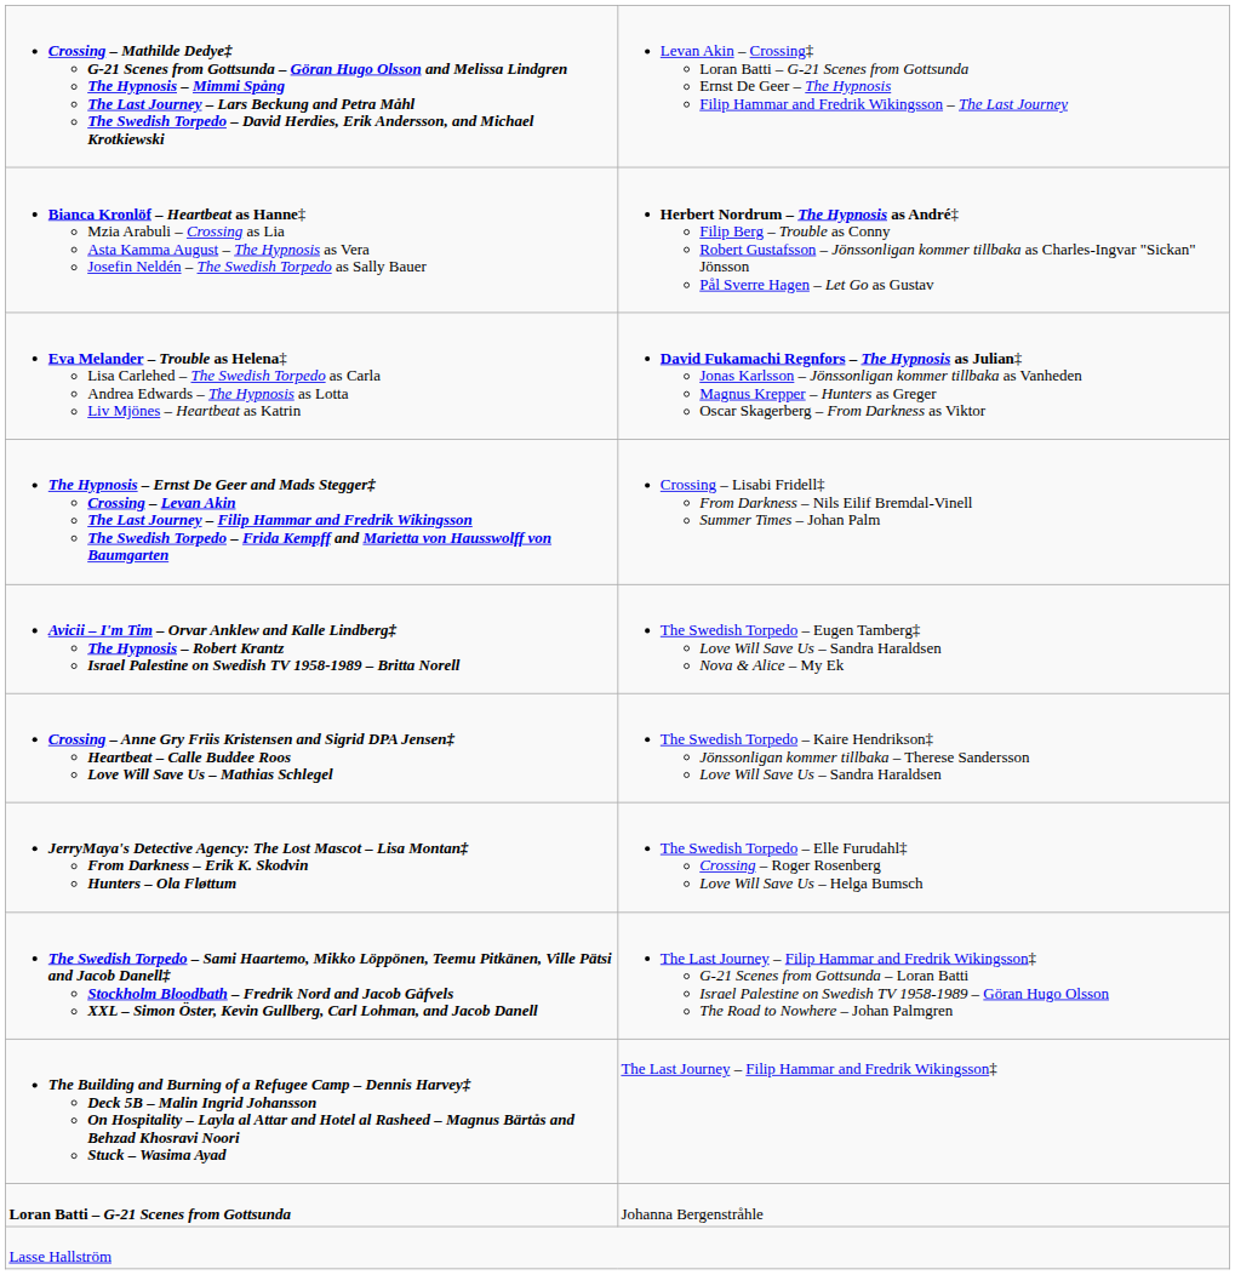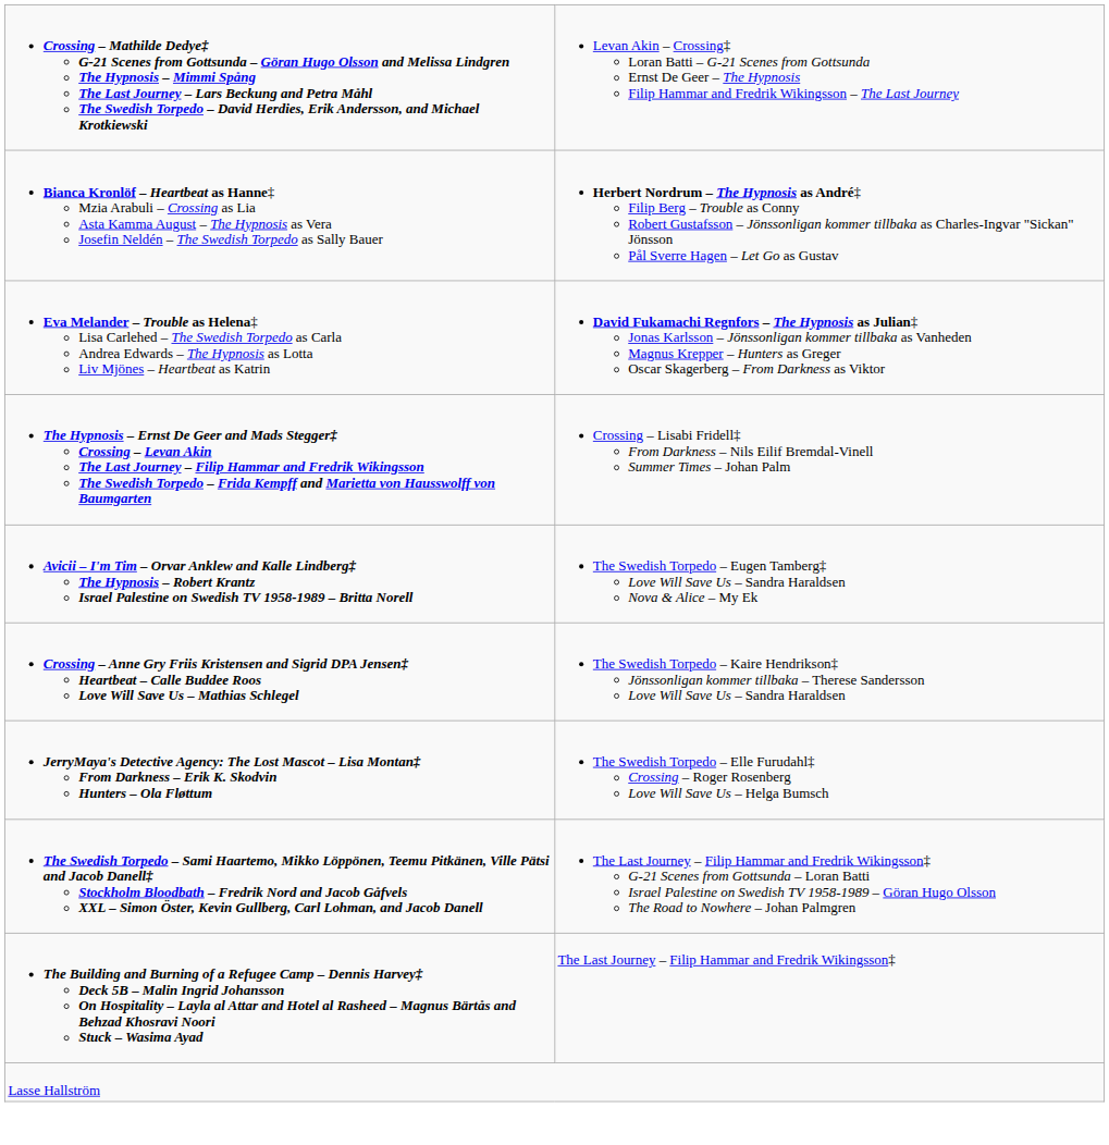- row: Loran Batti – G-21 Scenes from Gottsunda | Johanna Bergenstråhle
